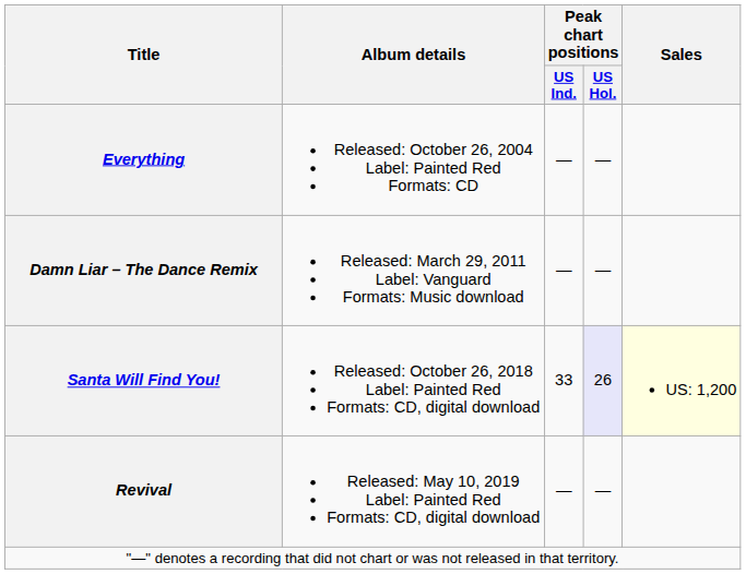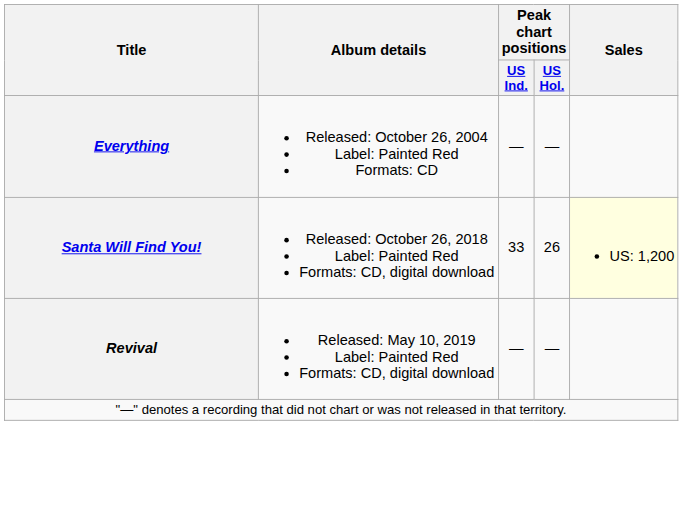- row: Damn Liar – The Dance Remix | Released: March 29, 2011 Label: Vanguard Formats: Music download | — | —
Santa Will Find You! | Peak chart positions / US Hol.: lavender background -> no background
